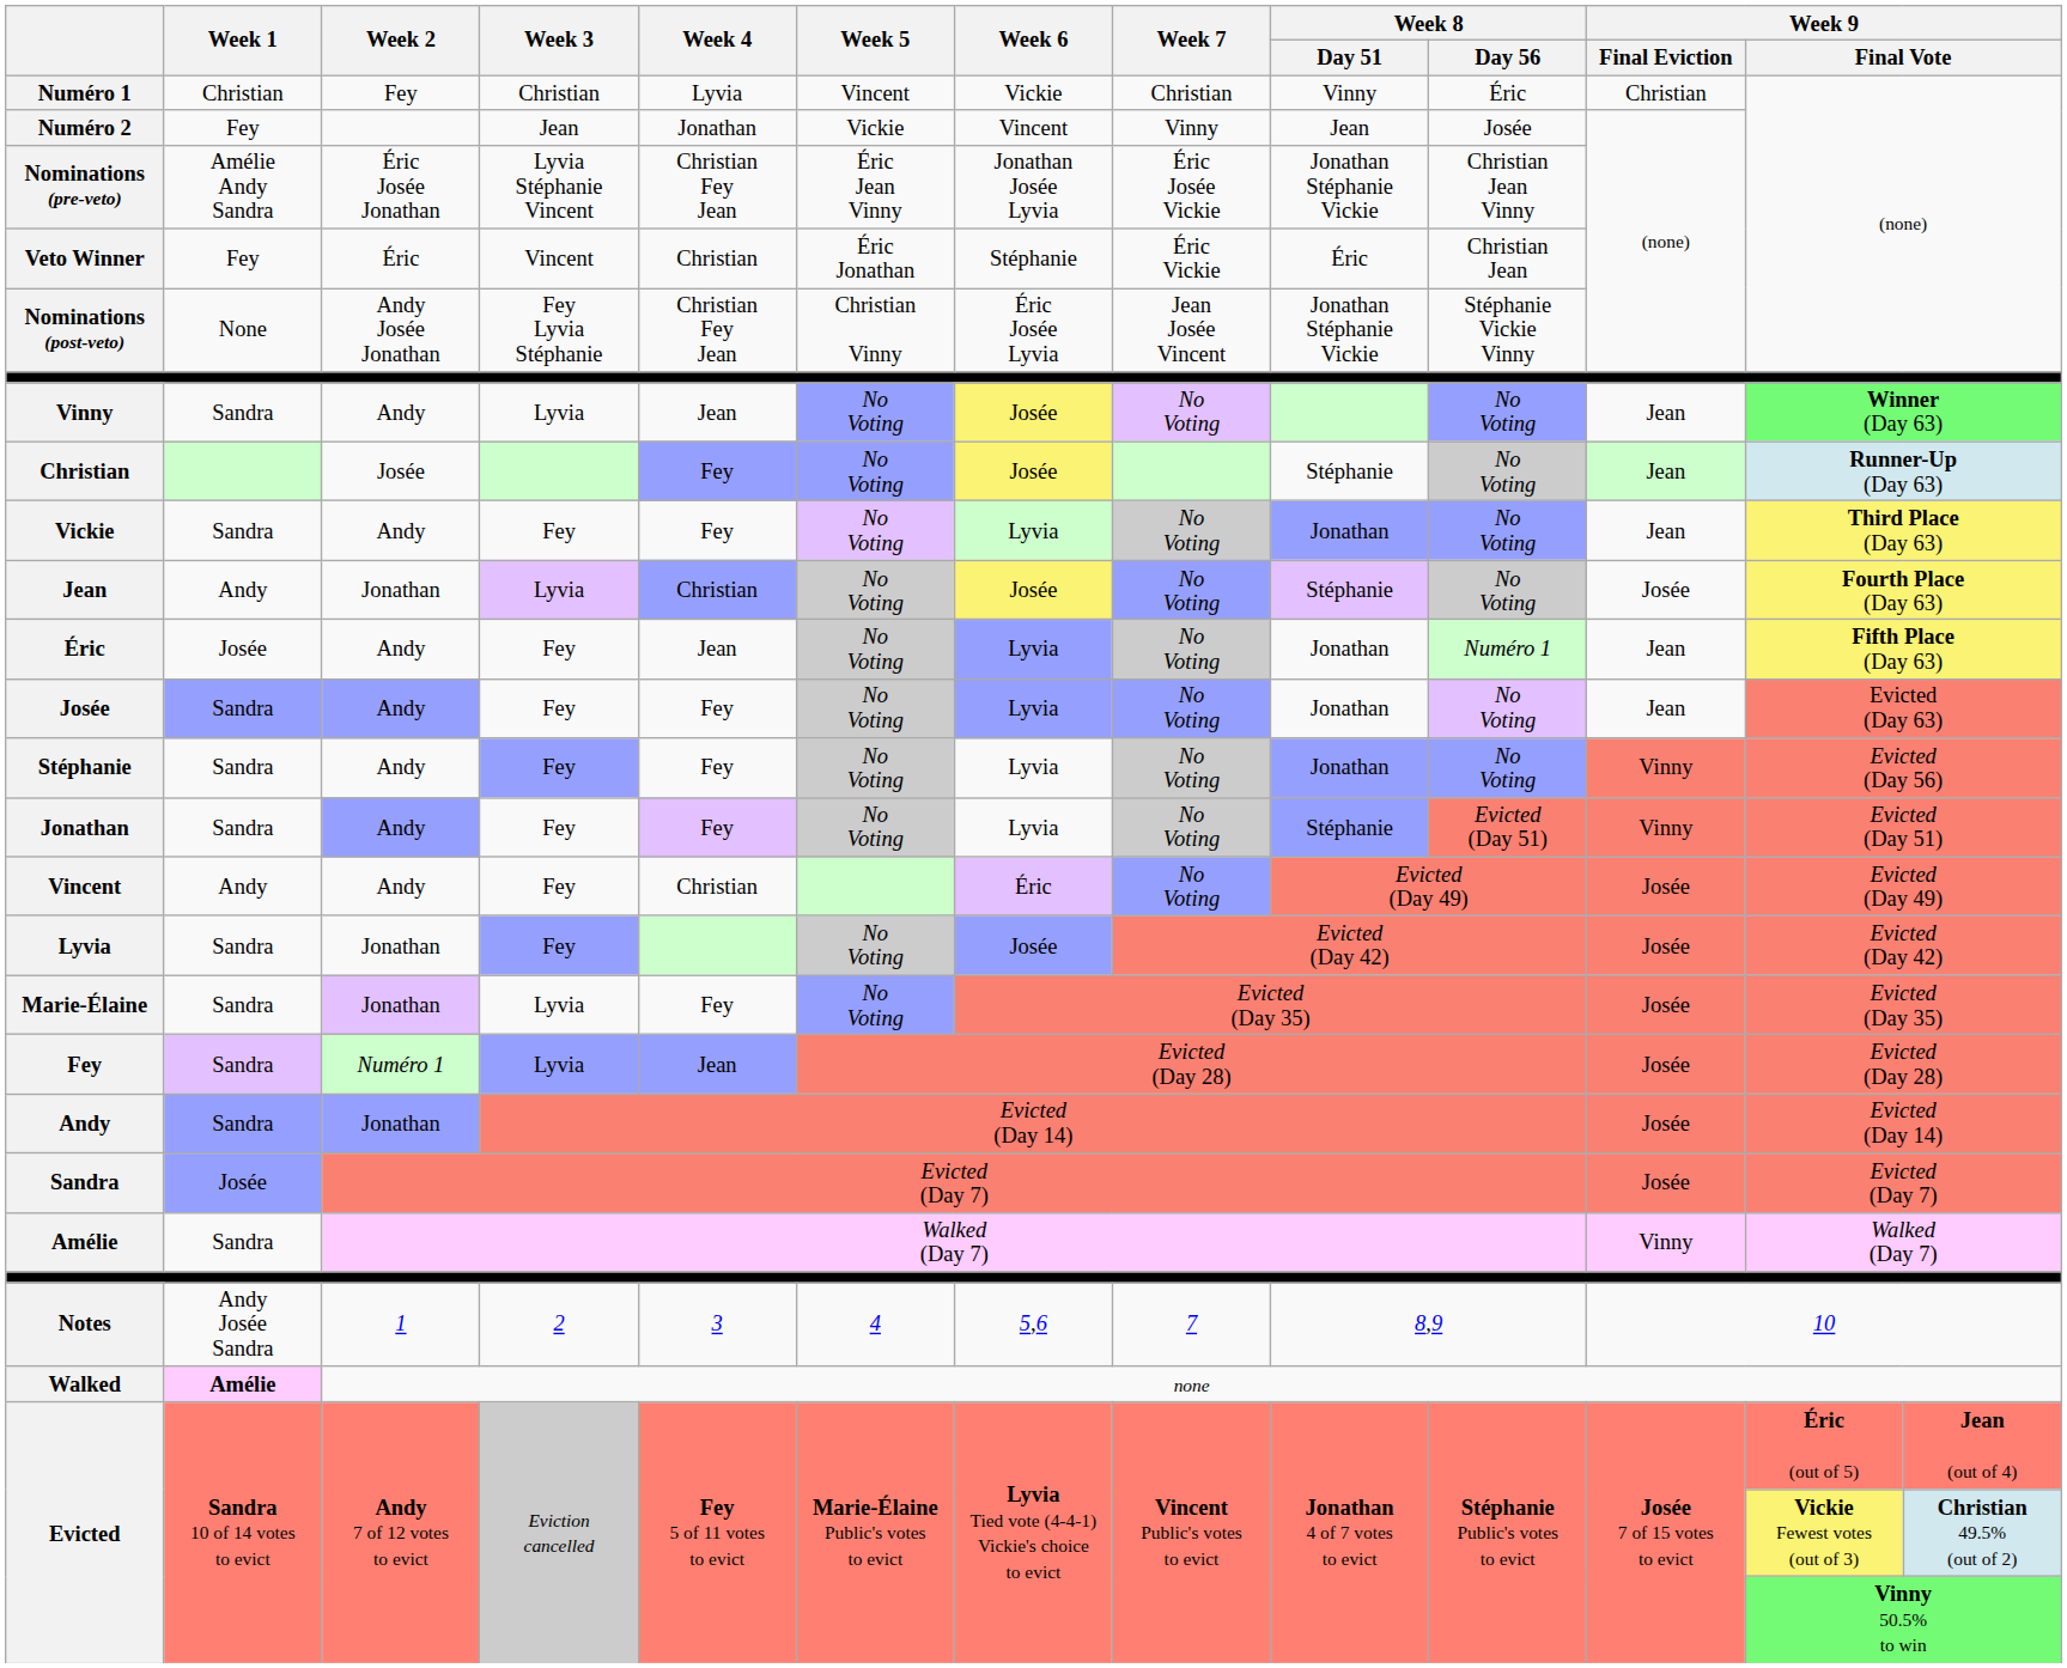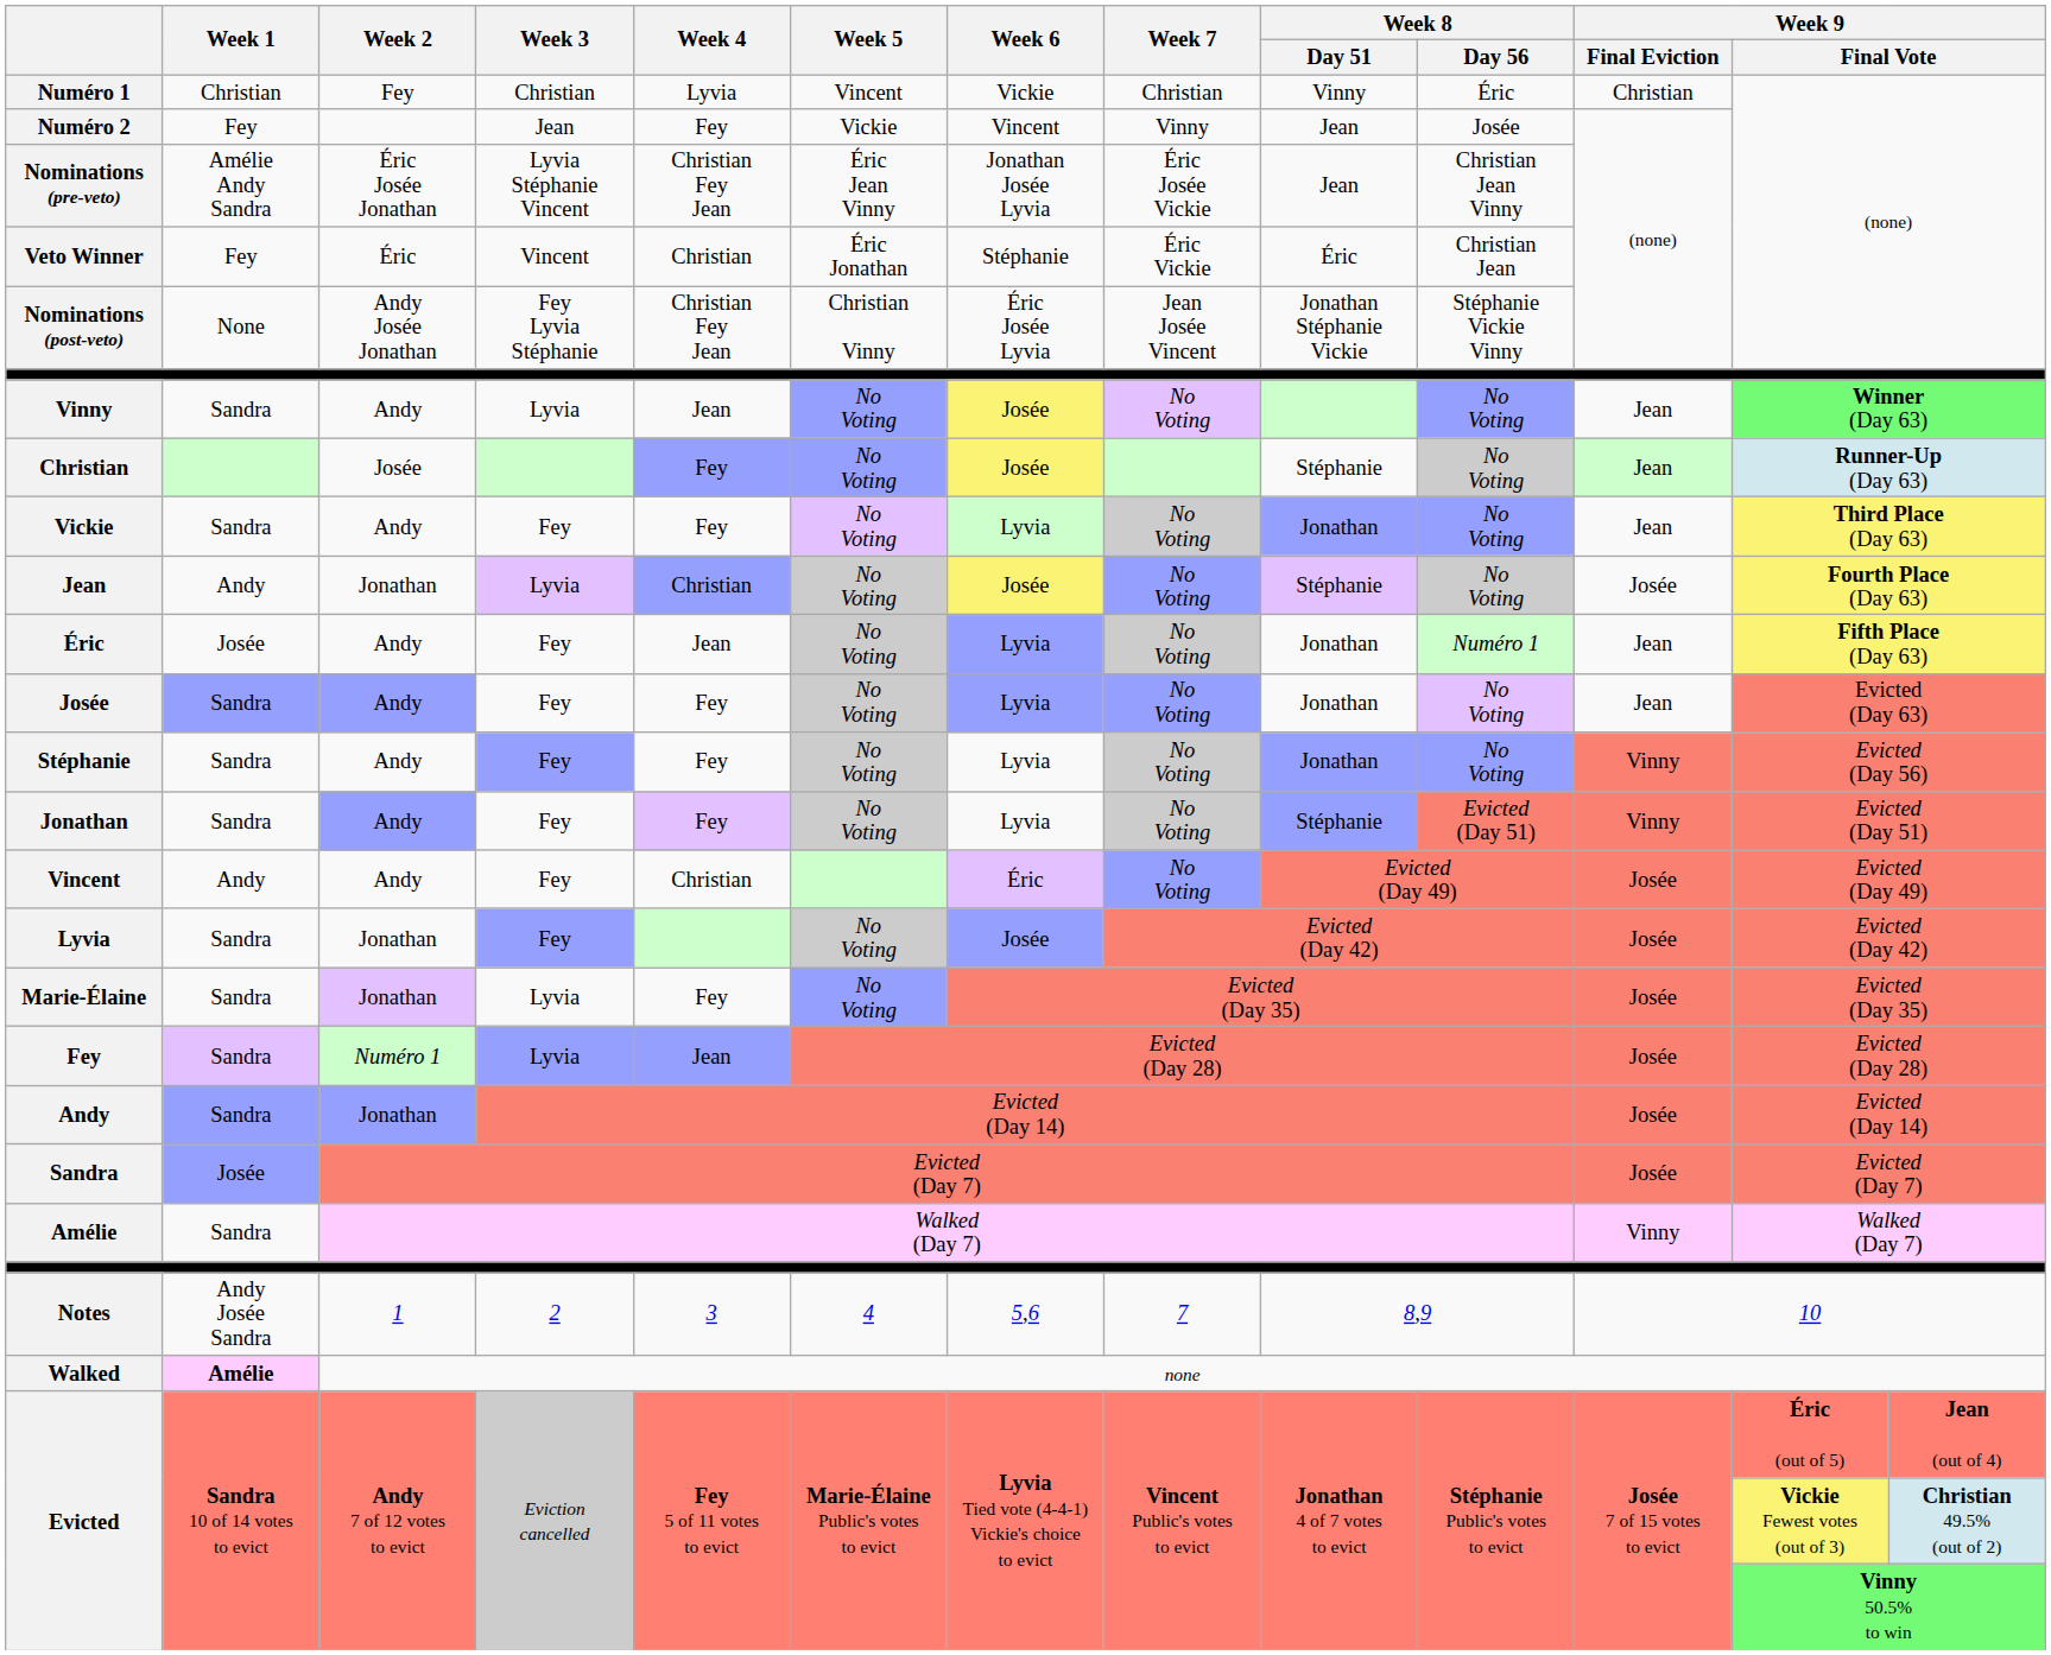Numéro 2 | Week 4: Jonathan -> Fey
Nominations (pre-veto) | Week 8 / Day 51: Jonathan Stéphanie Vickie -> Jean
